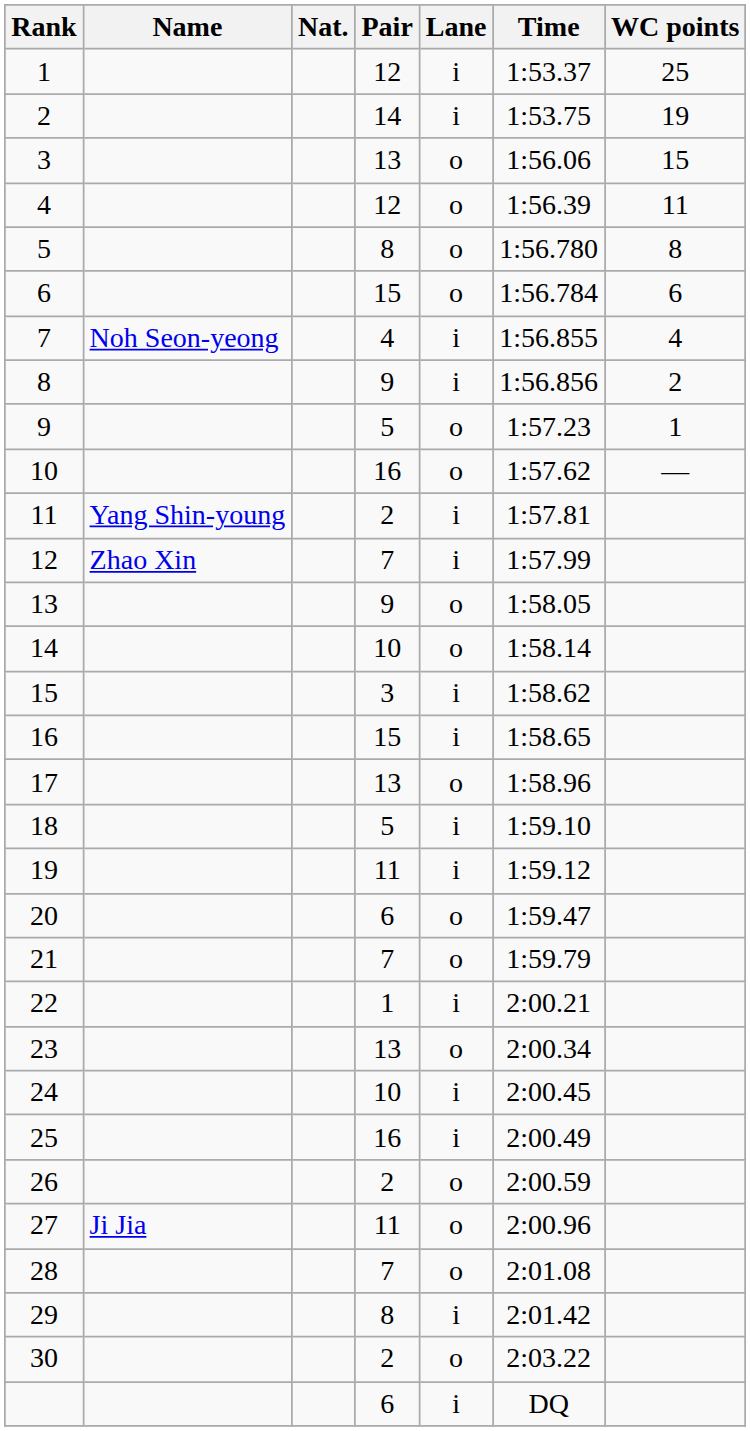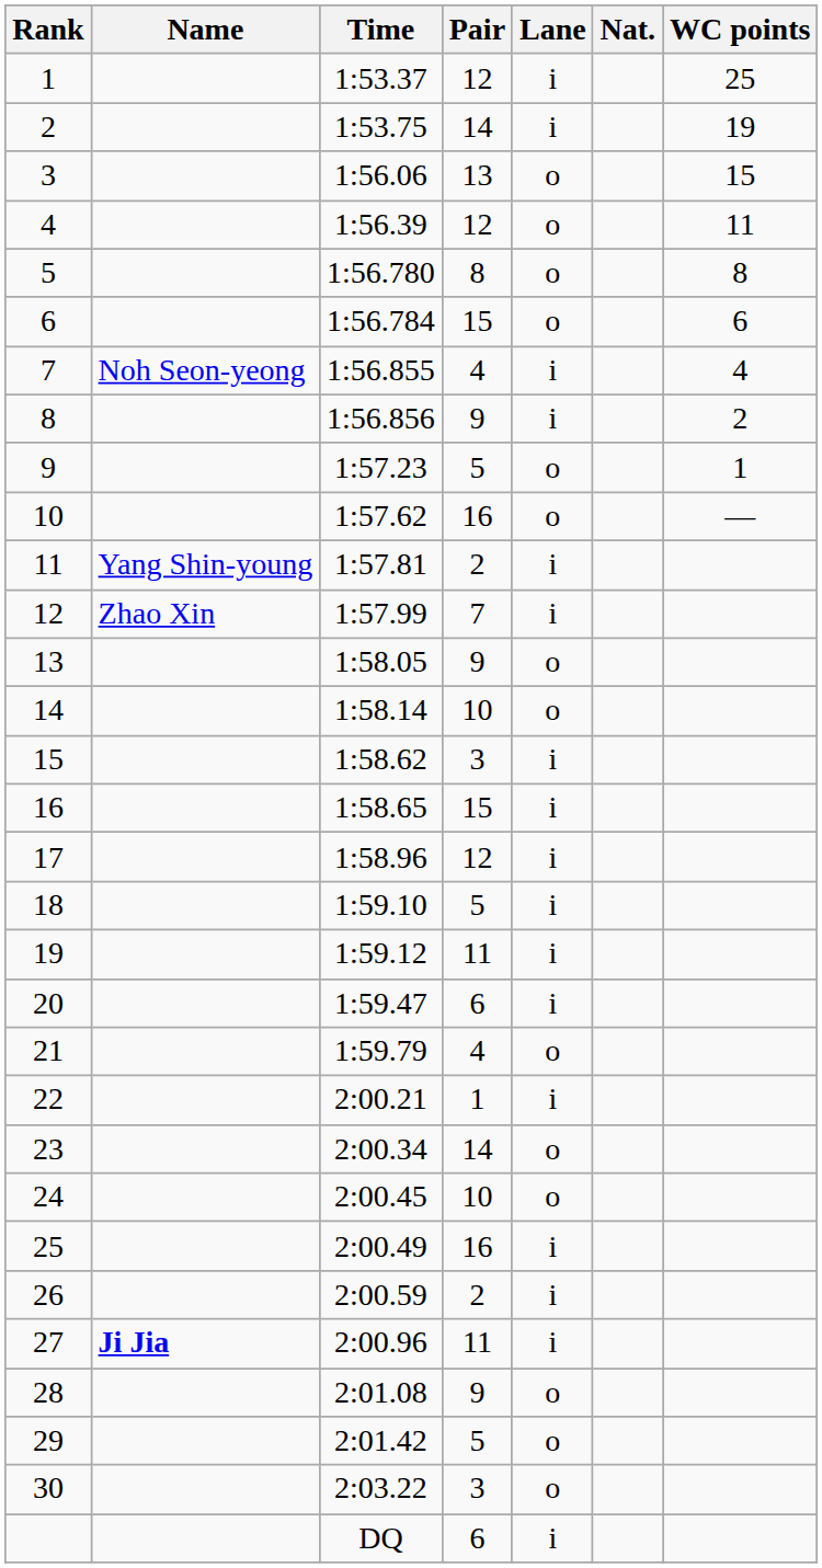columns swapped: Nat. <-> Time
17 | Pair: 13 -> 12
17 | Lane: o -> i
20 | Lane: o -> i
21 | Pair: 7 -> 4
23 | Pair: 13 -> 14
24 | Lane: i -> o
26 | Lane: o -> i
27 | Name: normal -> bold
27 | Lane: o -> i
28 | Pair: 7 -> 9
29 | Pair: 8 -> 5
29 | Lane: i -> o
30 | Pair: 2 -> 3
